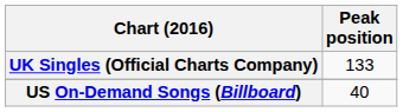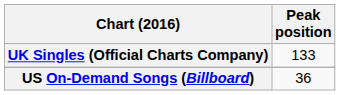US On-Demand Songs (Billboard) | Peak position: 40 -> 36
